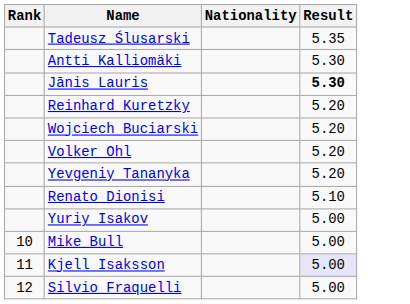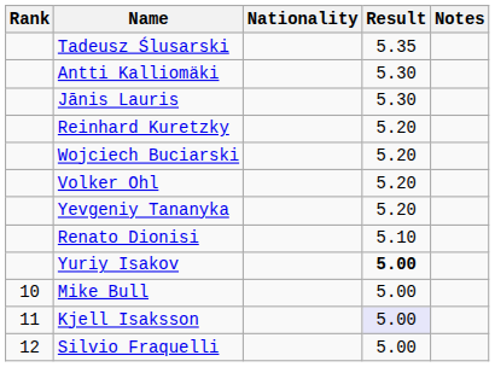+ column: Notes
Jānis Lauris | Result: bold -> normal
Yuriy Isakov | Result: normal -> bold
